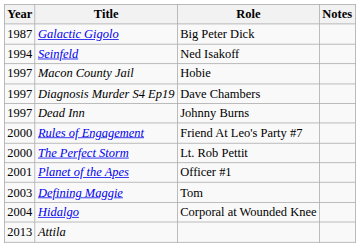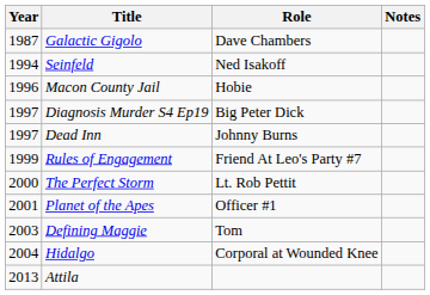Galactic Gigolo | Role: Big Peter Dick -> Dave Chambers
Macon County Jail | Year: 1997 -> 1996
Diagnosis Murder S4 Ep19 | Role: Dave Chambers -> Big Peter Dick
Rules of Engagement | Year: 2000 -> 1999
